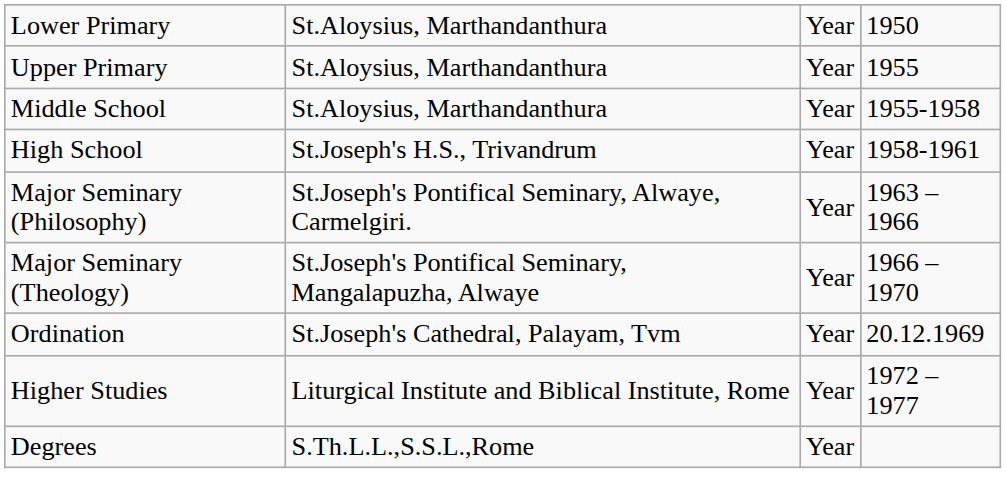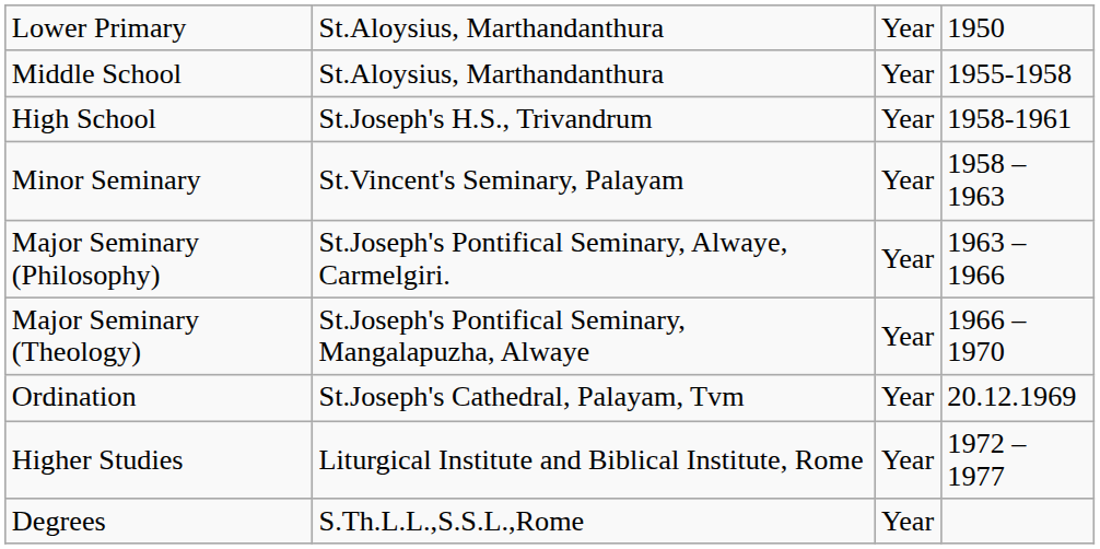- row: Upper Primary | St.Aloysius, Marthandanthura | Year | 1955
+ row: Minor Seminary | St.Vincent's Seminary, Palayam | Year | 1958 – 1963
